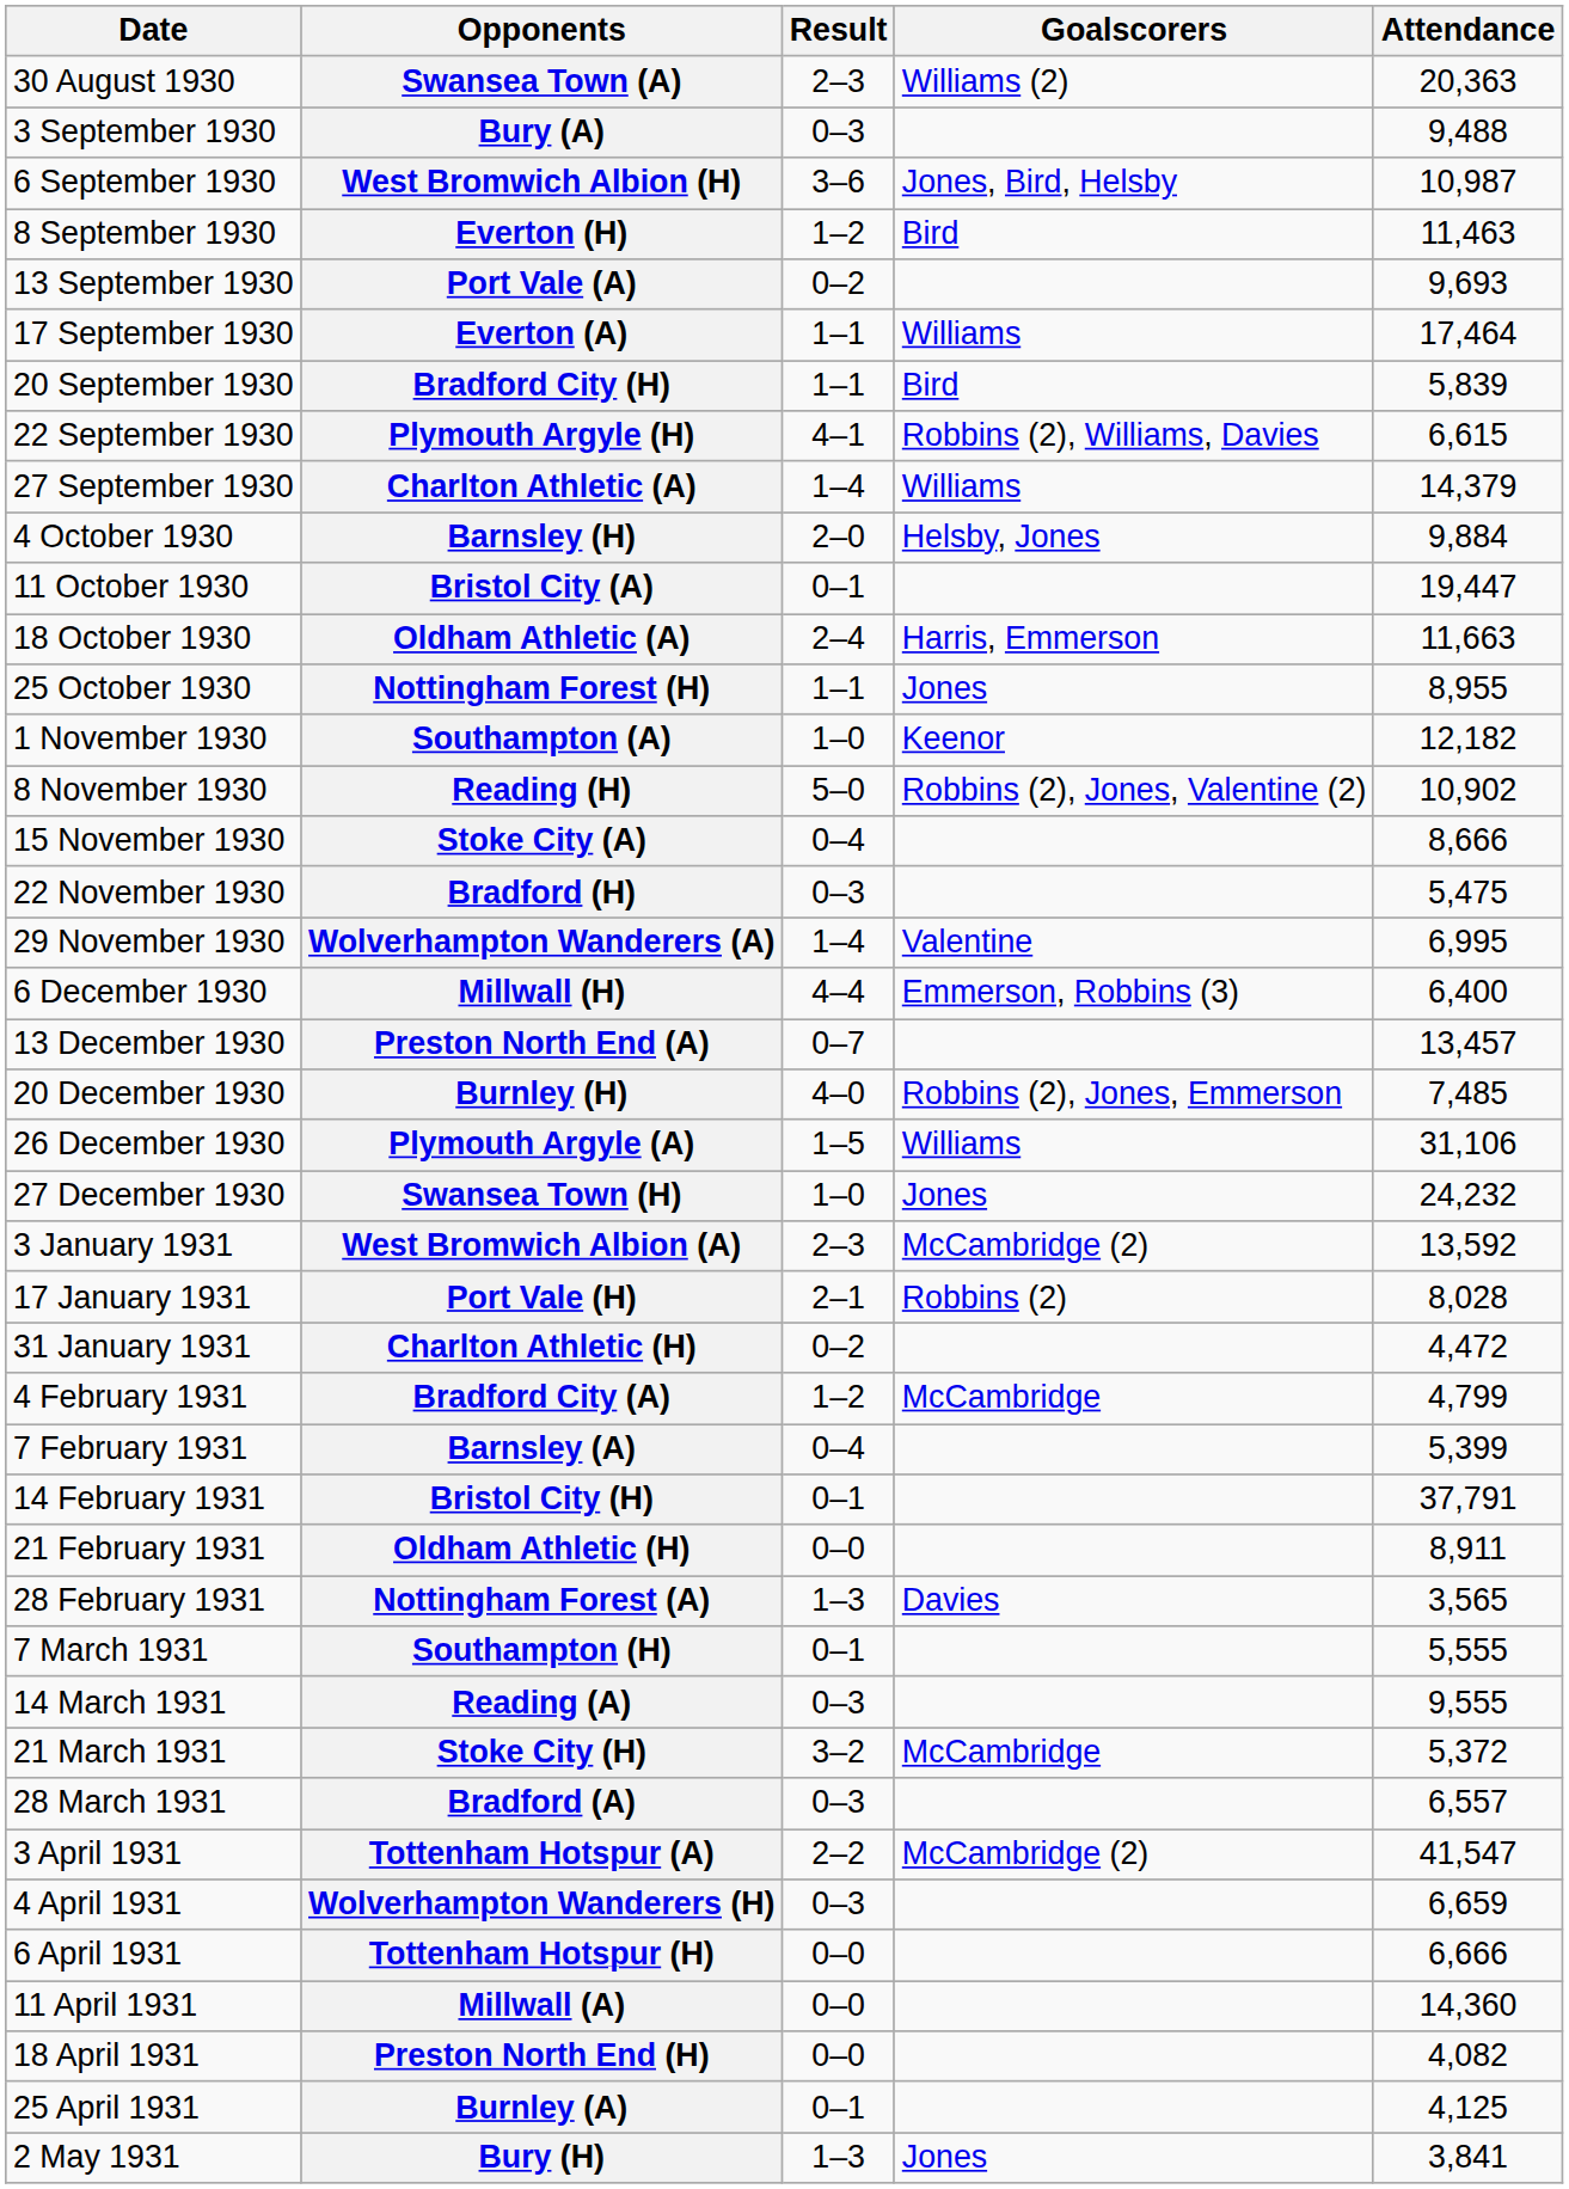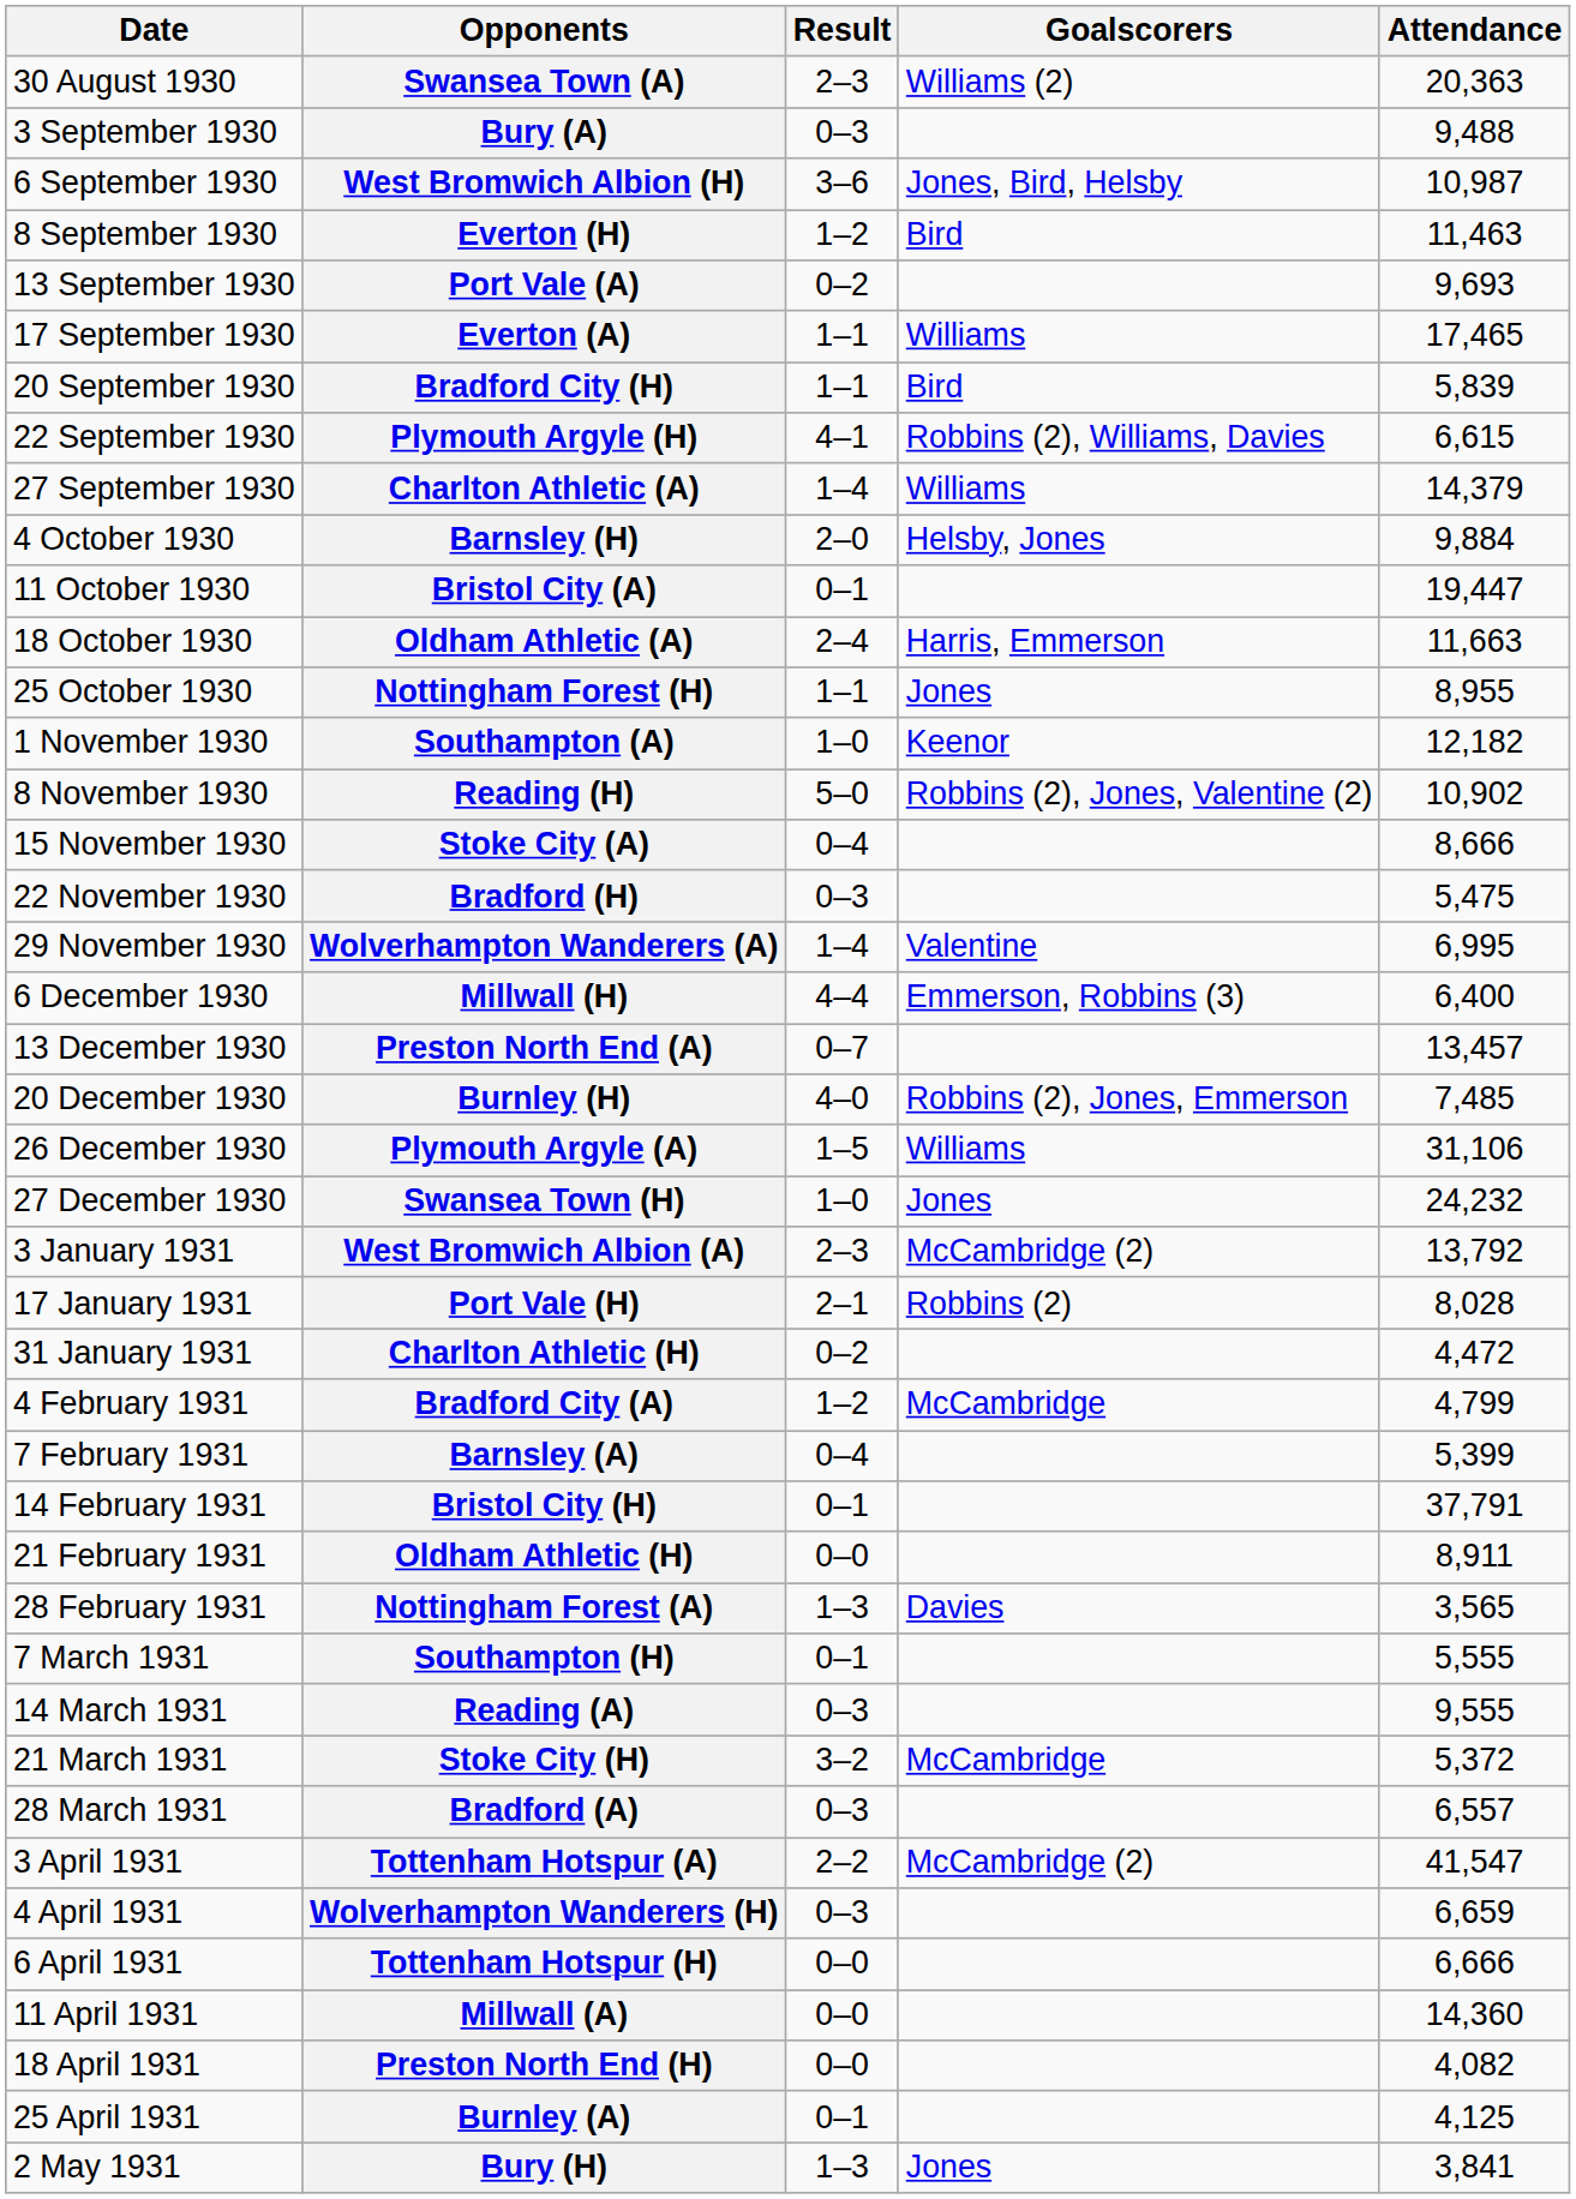Everton (A) | Attendance: 17,464 -> 17,465
West Bromwich Albion (A) | Attendance: 13,592 -> 13,792
